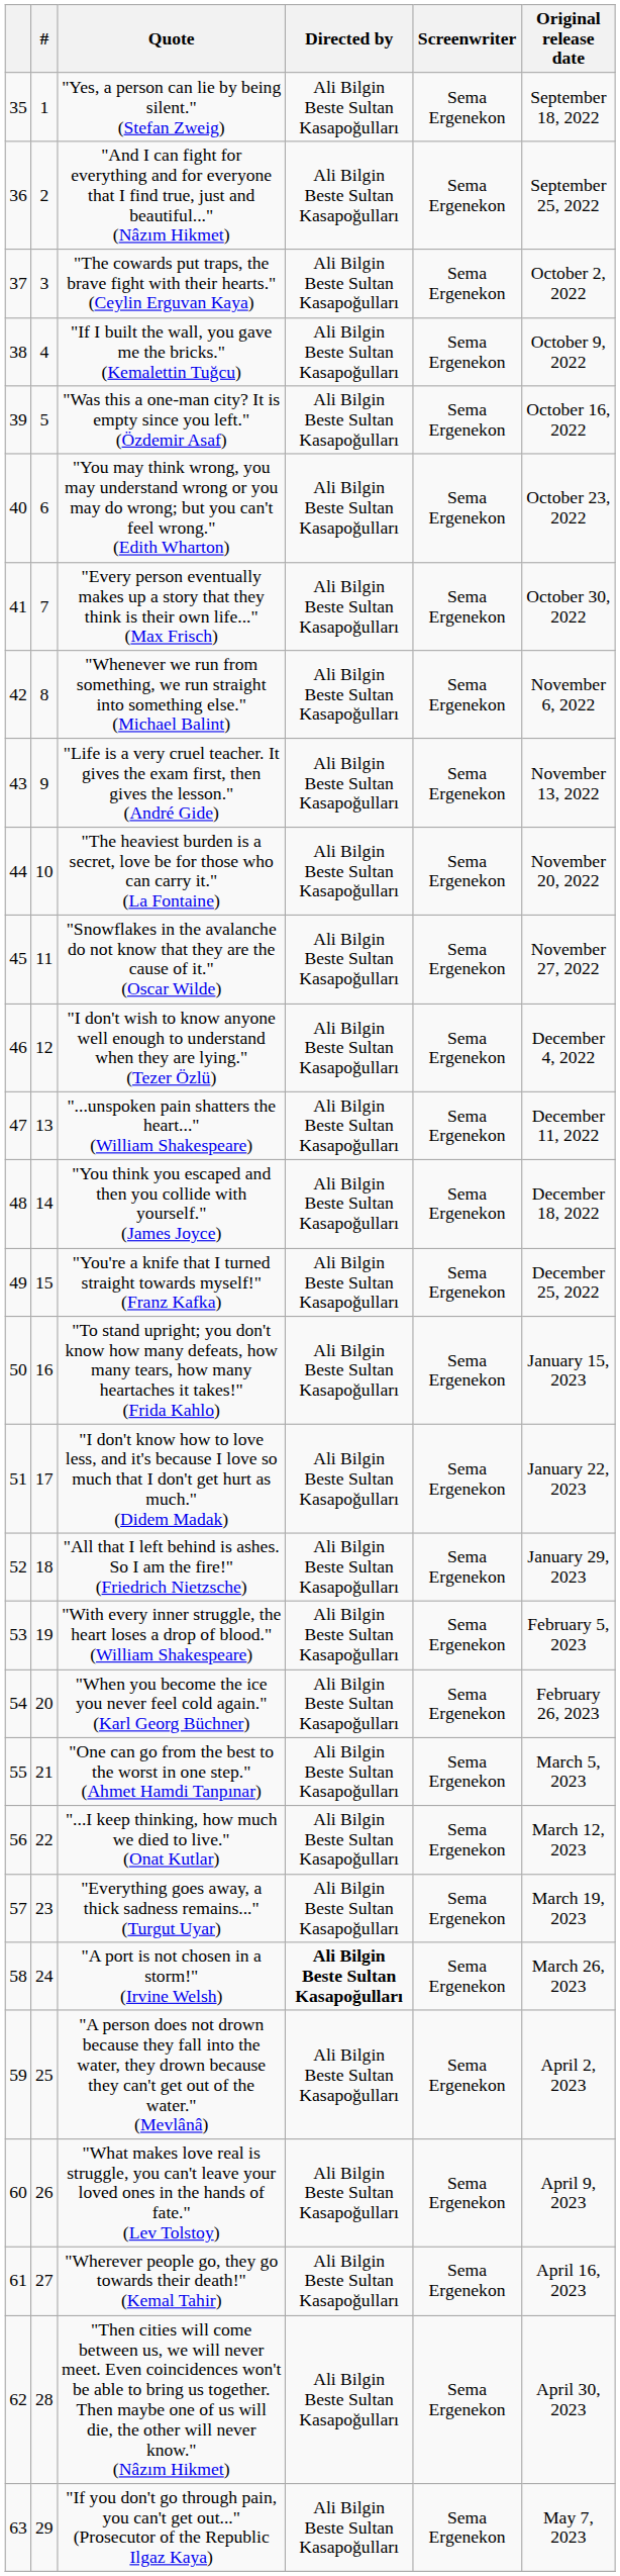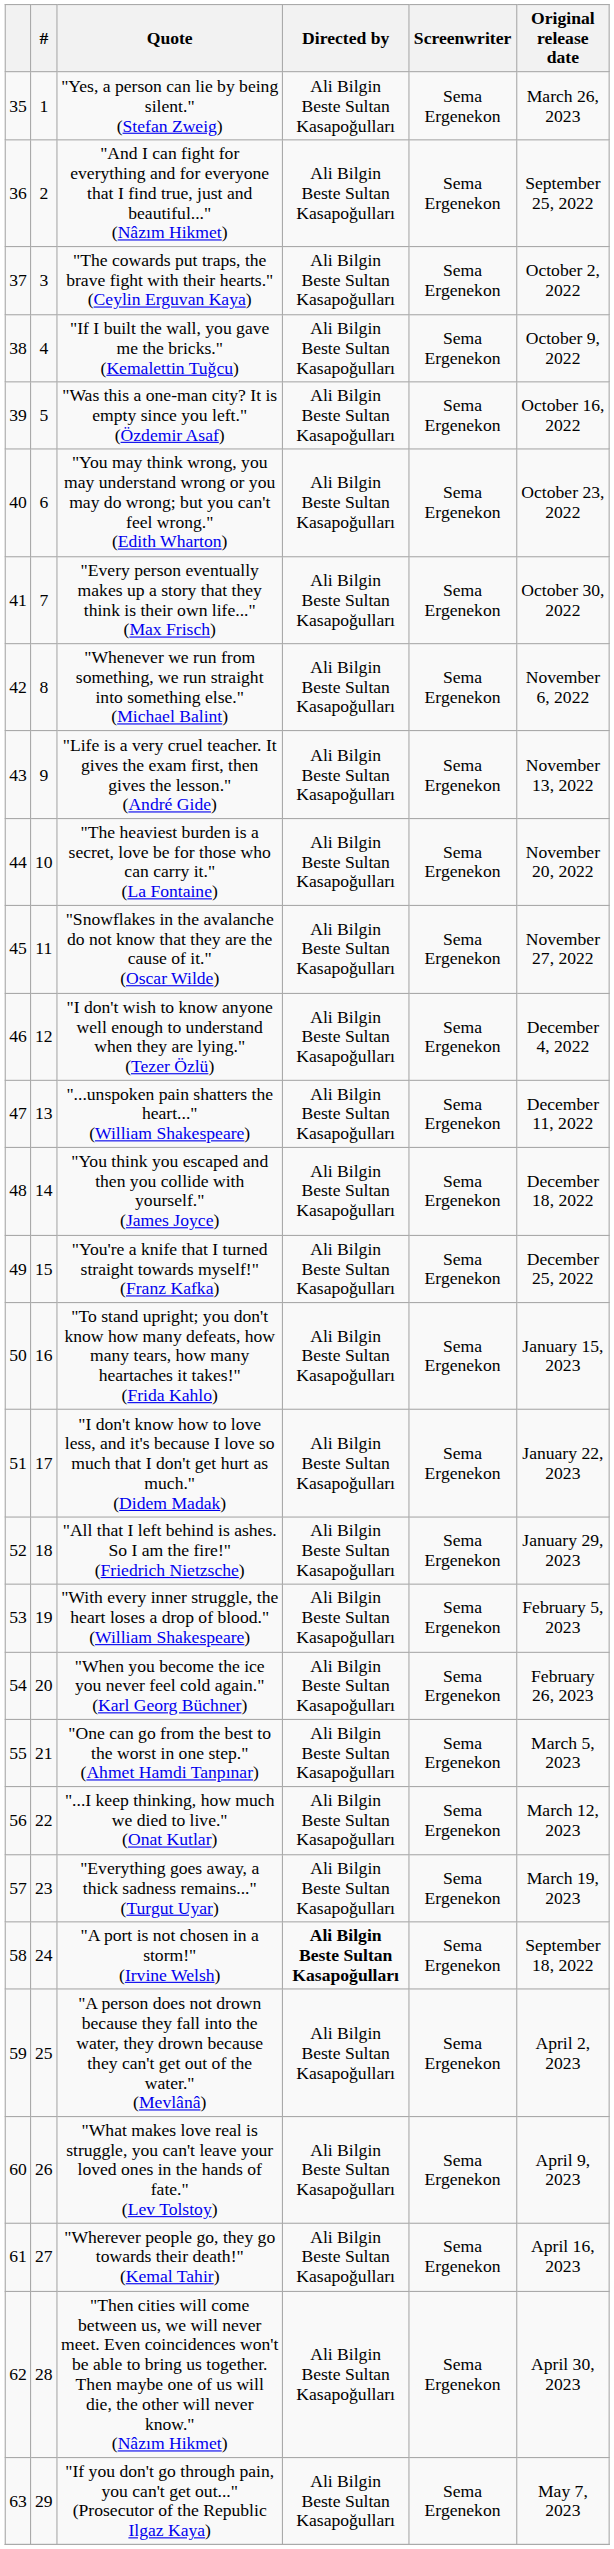"Yes, a person can lie by being silent." (Stefan Zweig) | Original release date: September 18, 2022 -> March 26, 2023
"A port is not chosen in a storm!" (Irvine Welsh) | Original release date: March 26, 2023 -> September 18, 2022
